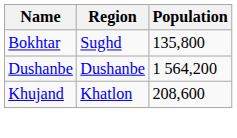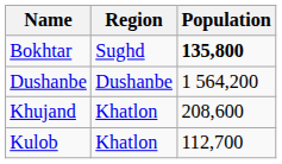Bokhtar | Population: normal -> bold
+ row: Kulob | Khatlon | 112,700
